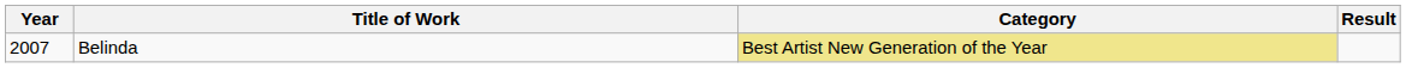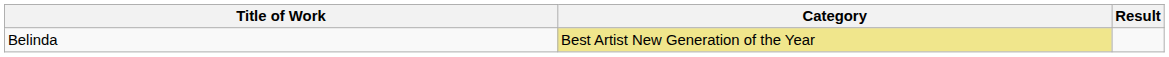- column: Year | 2007
